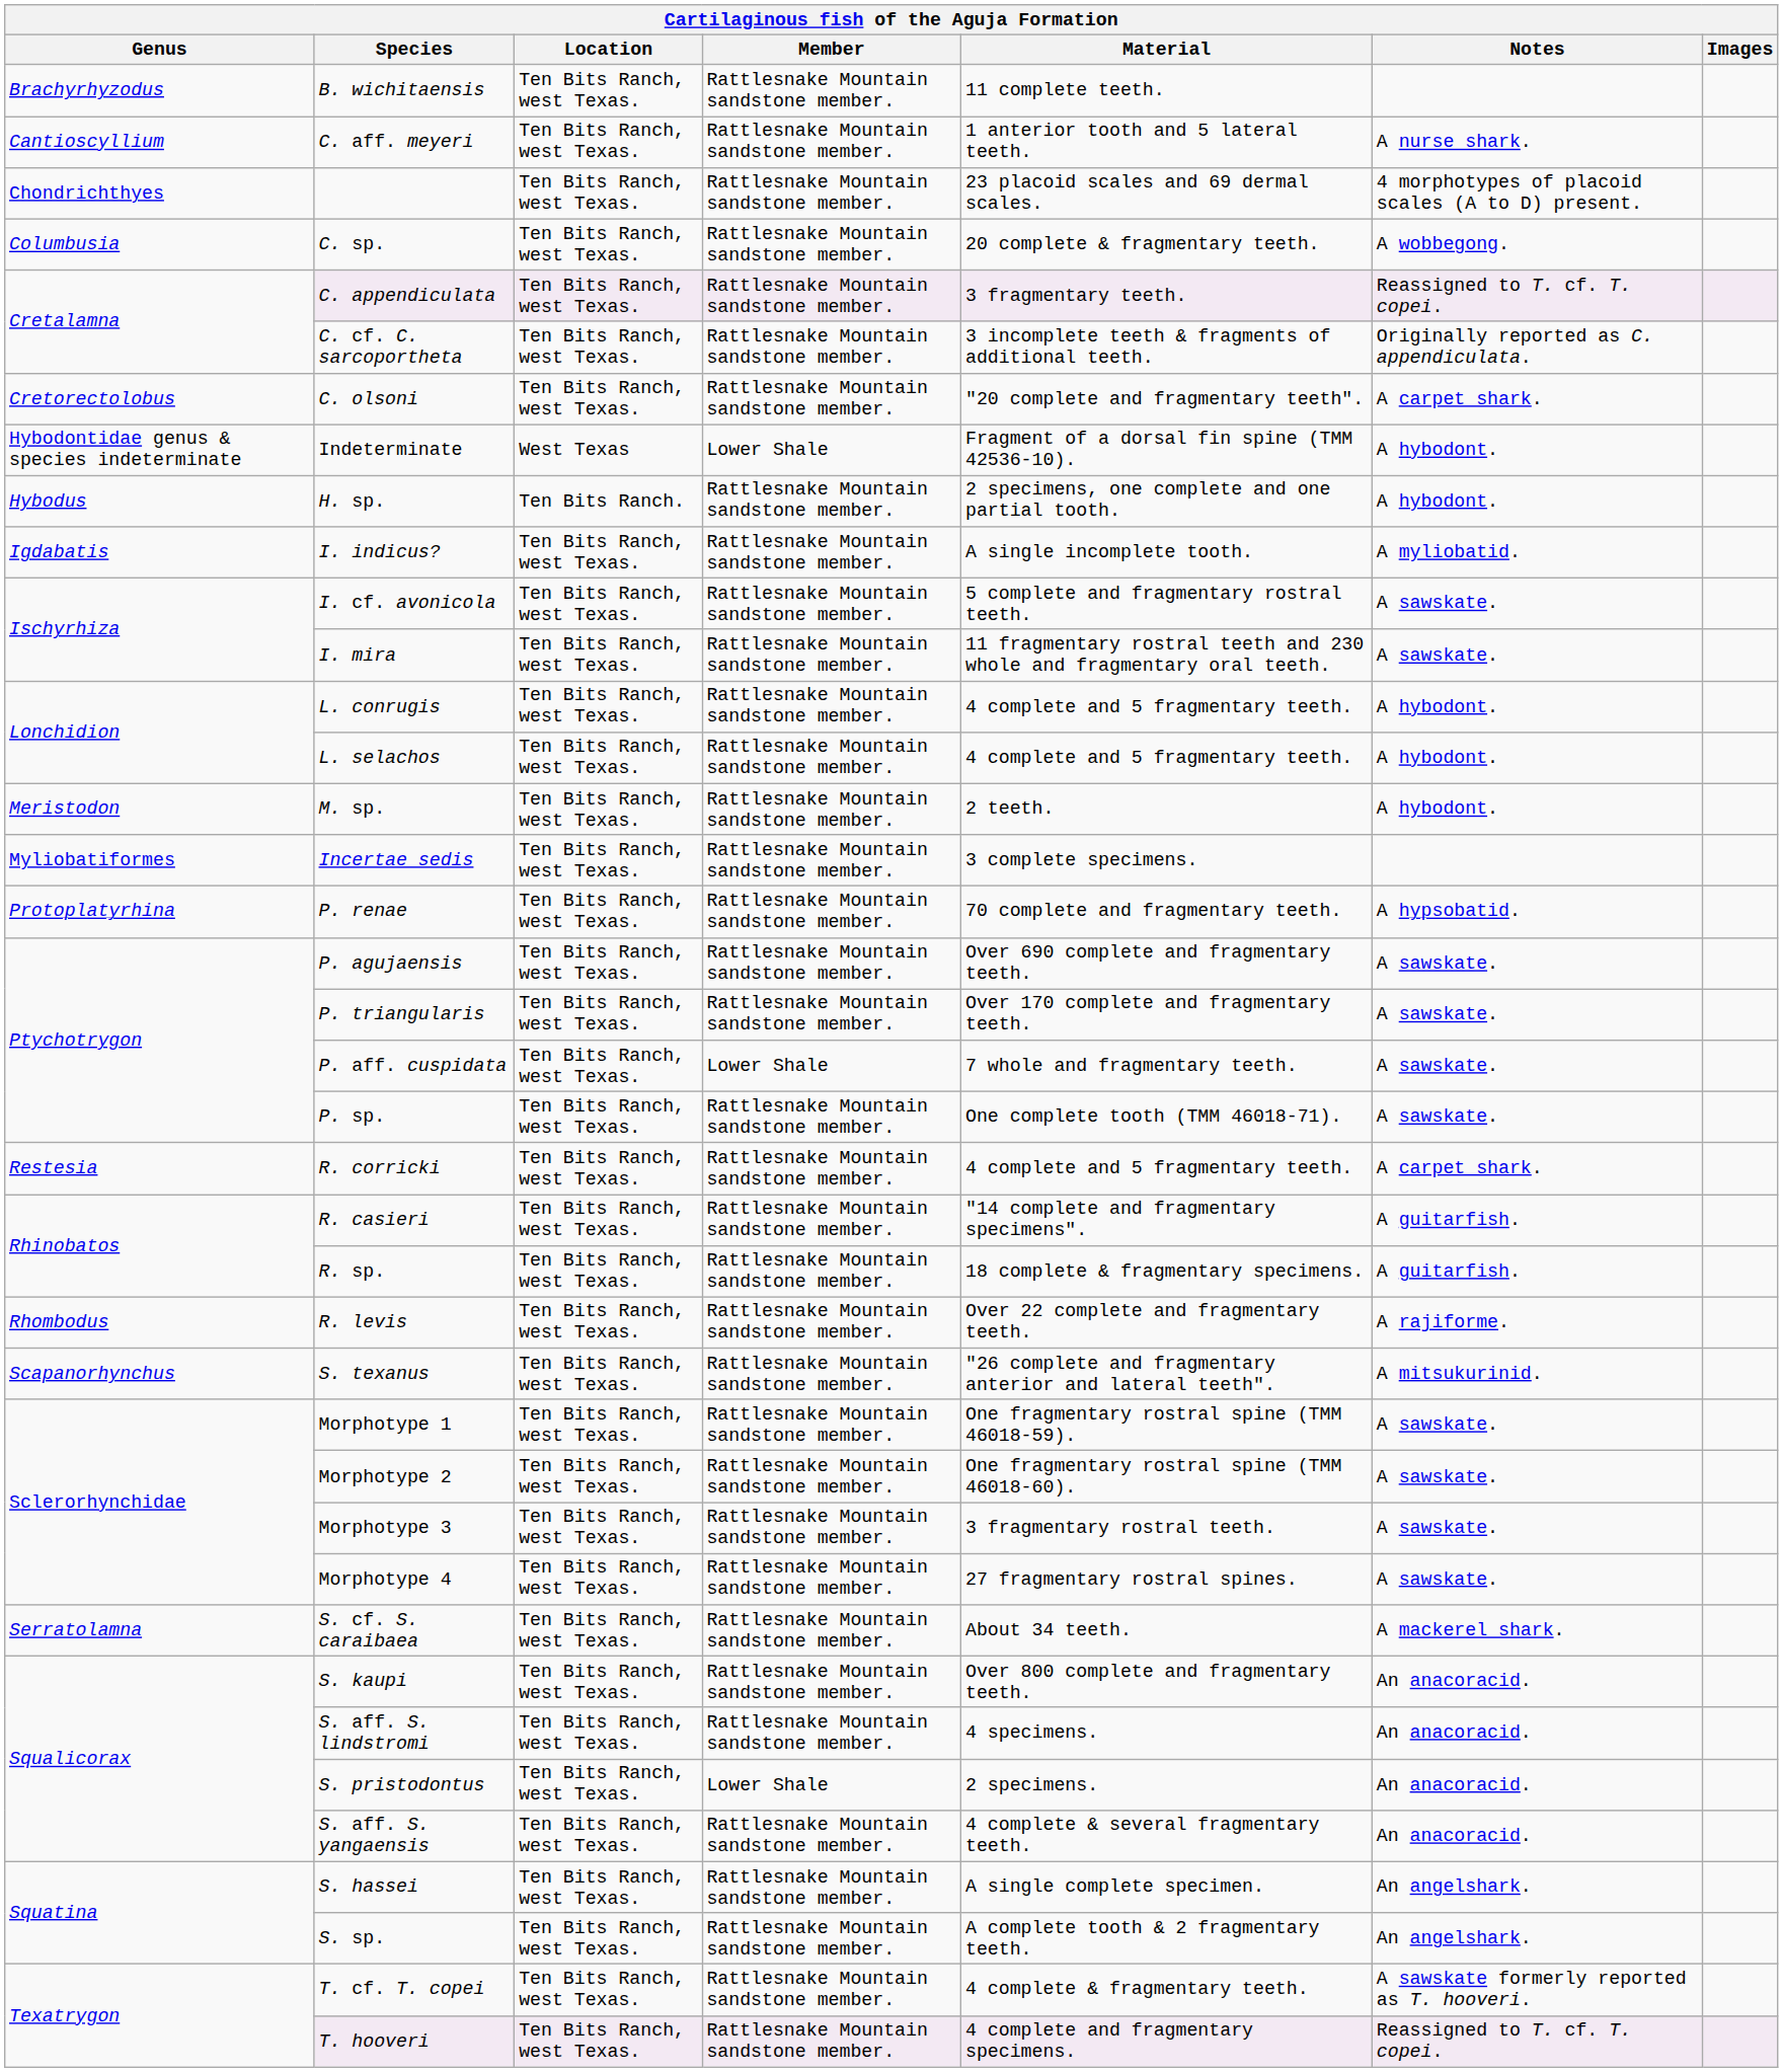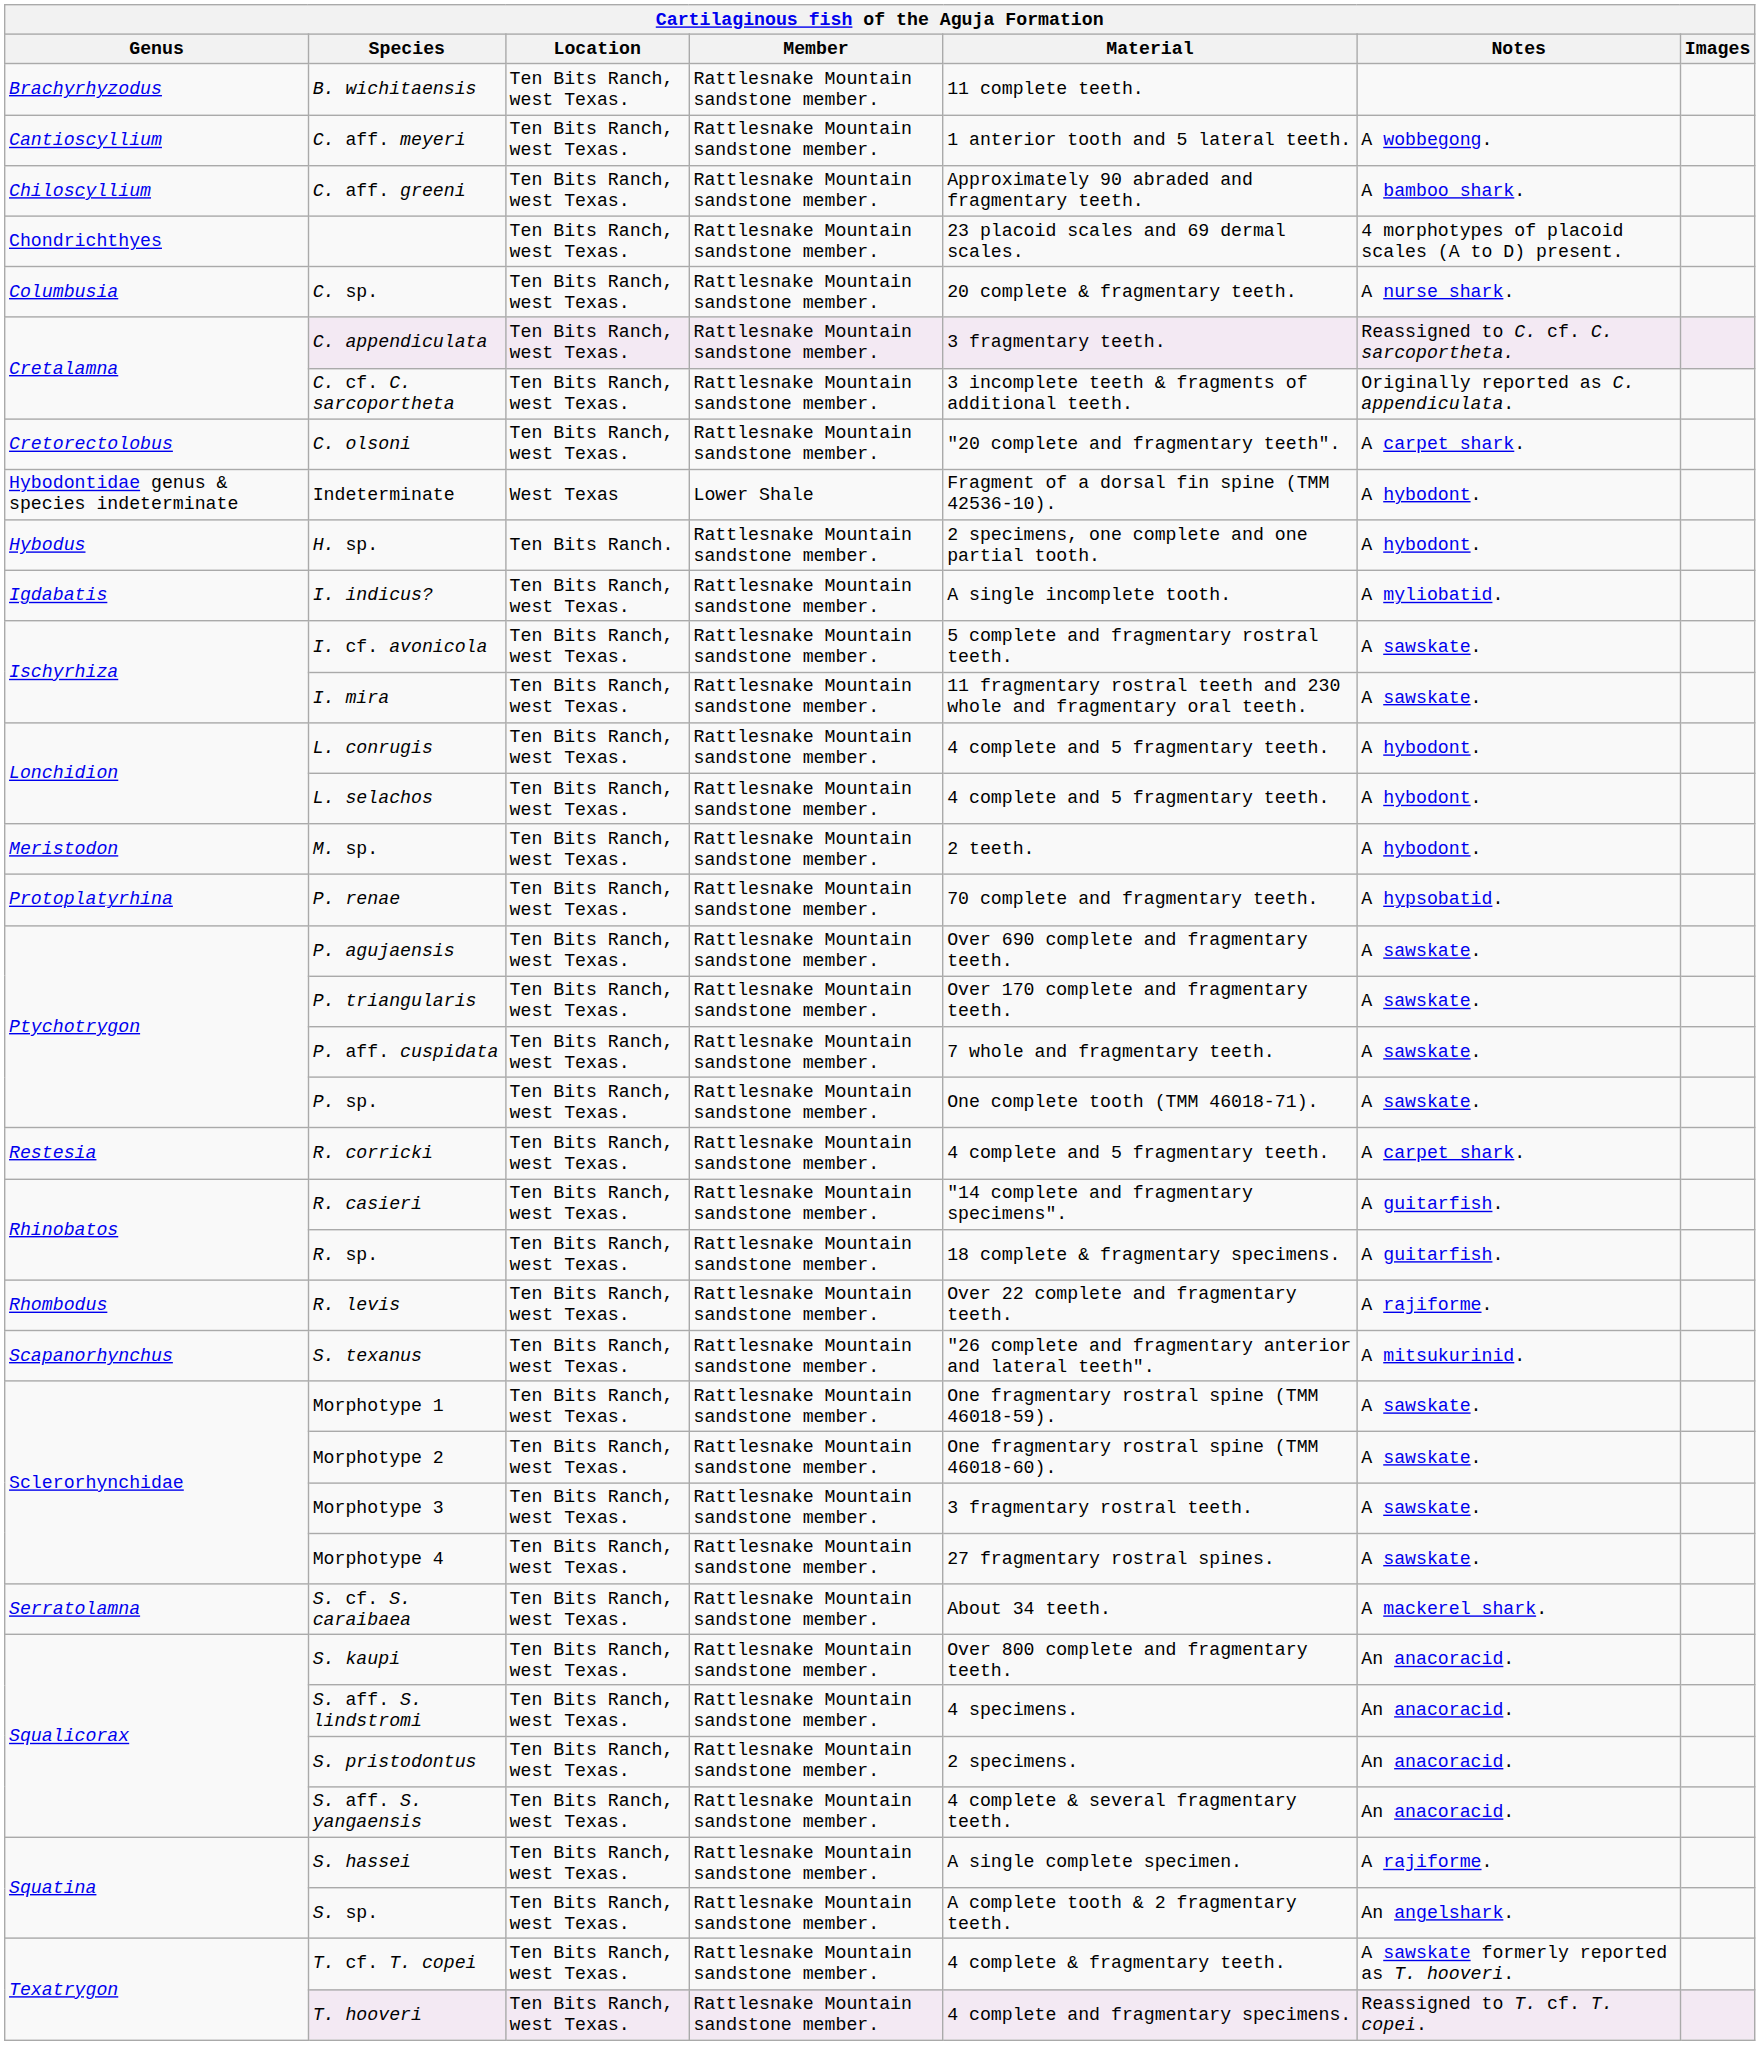C. aff. meyeri | Notes: A nurse shark. -> A wobbegong.
+ row: Chiloscyllium | C. aff. greeni | Ten Bits Ranch, west Texas. | Rattlesnake Mountain sandstone member. | Approximately 90 abraded and fragmentary teeth. | A bamboo shark.
C. sp. | Notes: A wobbegong. -> A nurse shark.
C. appendiculata | Notes: Reassigned to T. cf. T. copei. -> Reassigned to C. cf. C. sarcoportheta.
- row: Myliobatiformes | Incertae sedis | Ten Bits Ranch, west Texas. | Rattlesnake Mountain sandstone member. | 3 complete specimens.
P. aff. cuspidata | Member: Lower Shale -> Rattlesnake Mountain sandstone member.
S. pristodontus | Member: Lower Shale -> Rattlesnake Mountain sandstone member.
S. hassei | Notes: An angelshark. -> A rajiforme.
